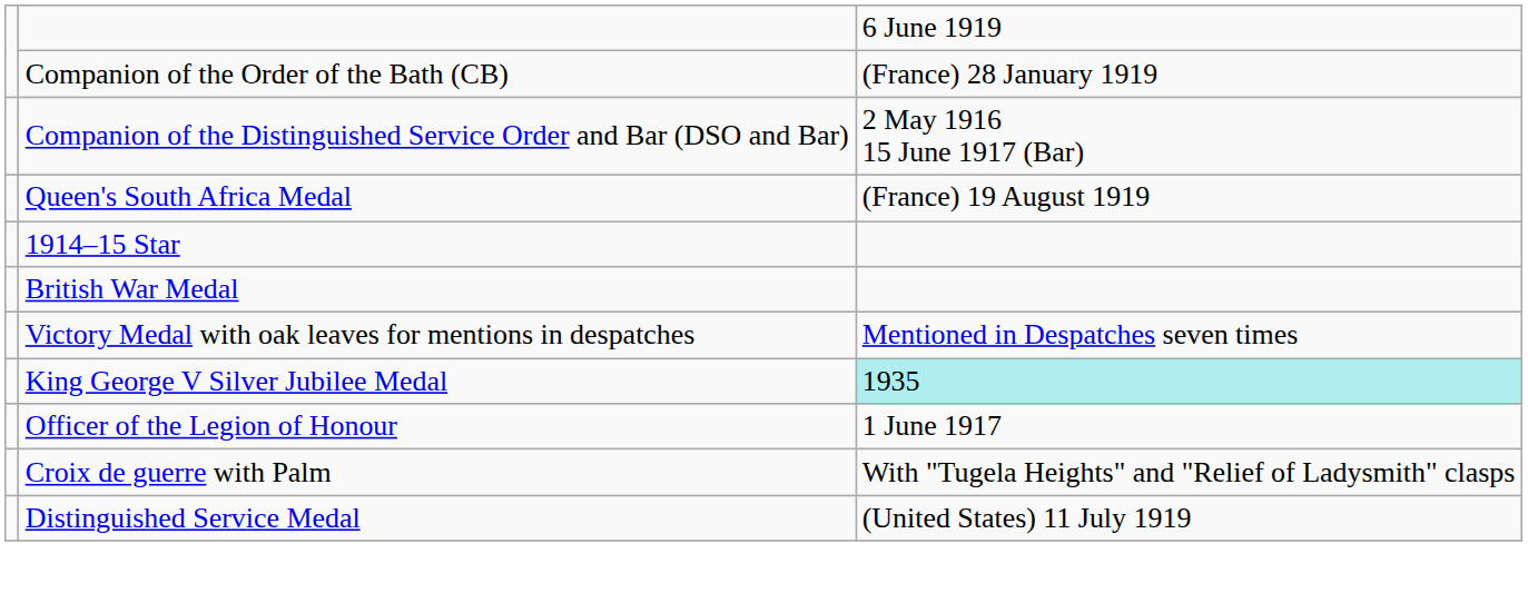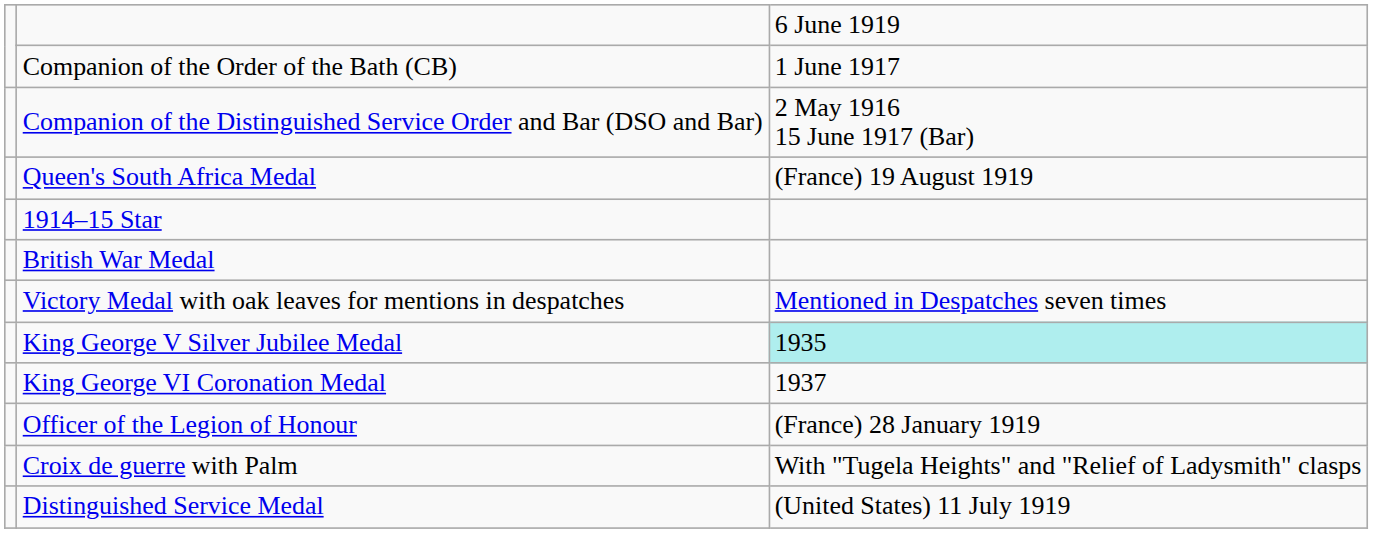Companion of the Order of the Bath (CB) | column 3: (France) 28 January 1919 -> 1 June 1917
+ row: King George VI Coronation Medal | 1937
Officer of the Legion of Honour | column 3: 1 June 1917 -> (France) 28 January 1919
